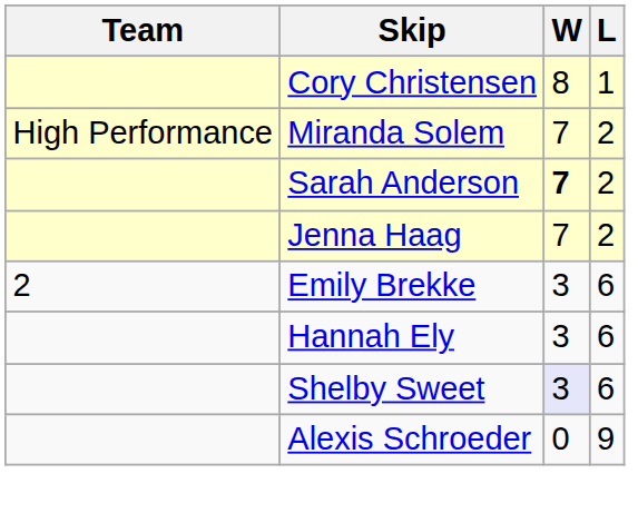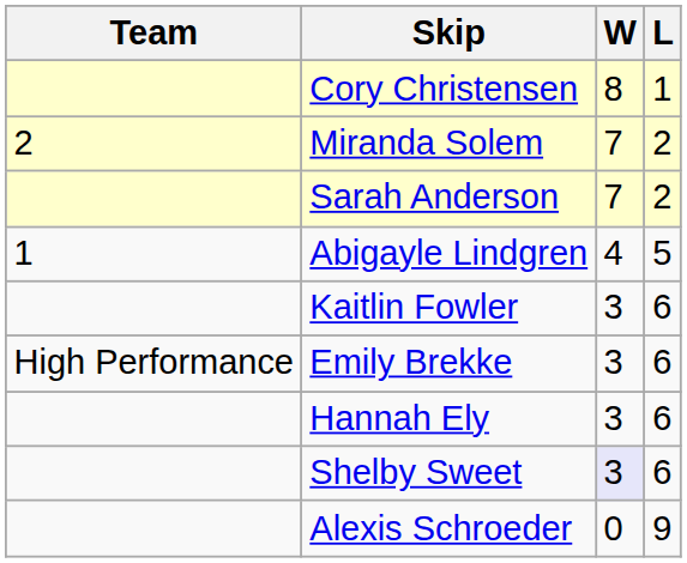Miranda Solem | Team: High Performance -> 2
Sarah Anderson | W: bold -> normal
- row: Jenna Haag | 7 | 2
+ row: 1 | Abigayle Lindgren | 4 | 5
+ row: Kaitlin Fowler | 3 | 6
Emily Brekke | Team: 2 -> High Performance
